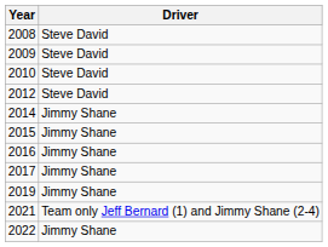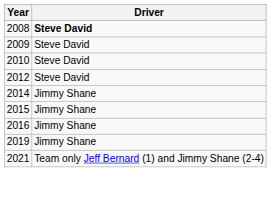2008 | Driver: normal -> bold
- row: 2017 | Jimmy Shane
- row: 2022 | Jimmy Shane
